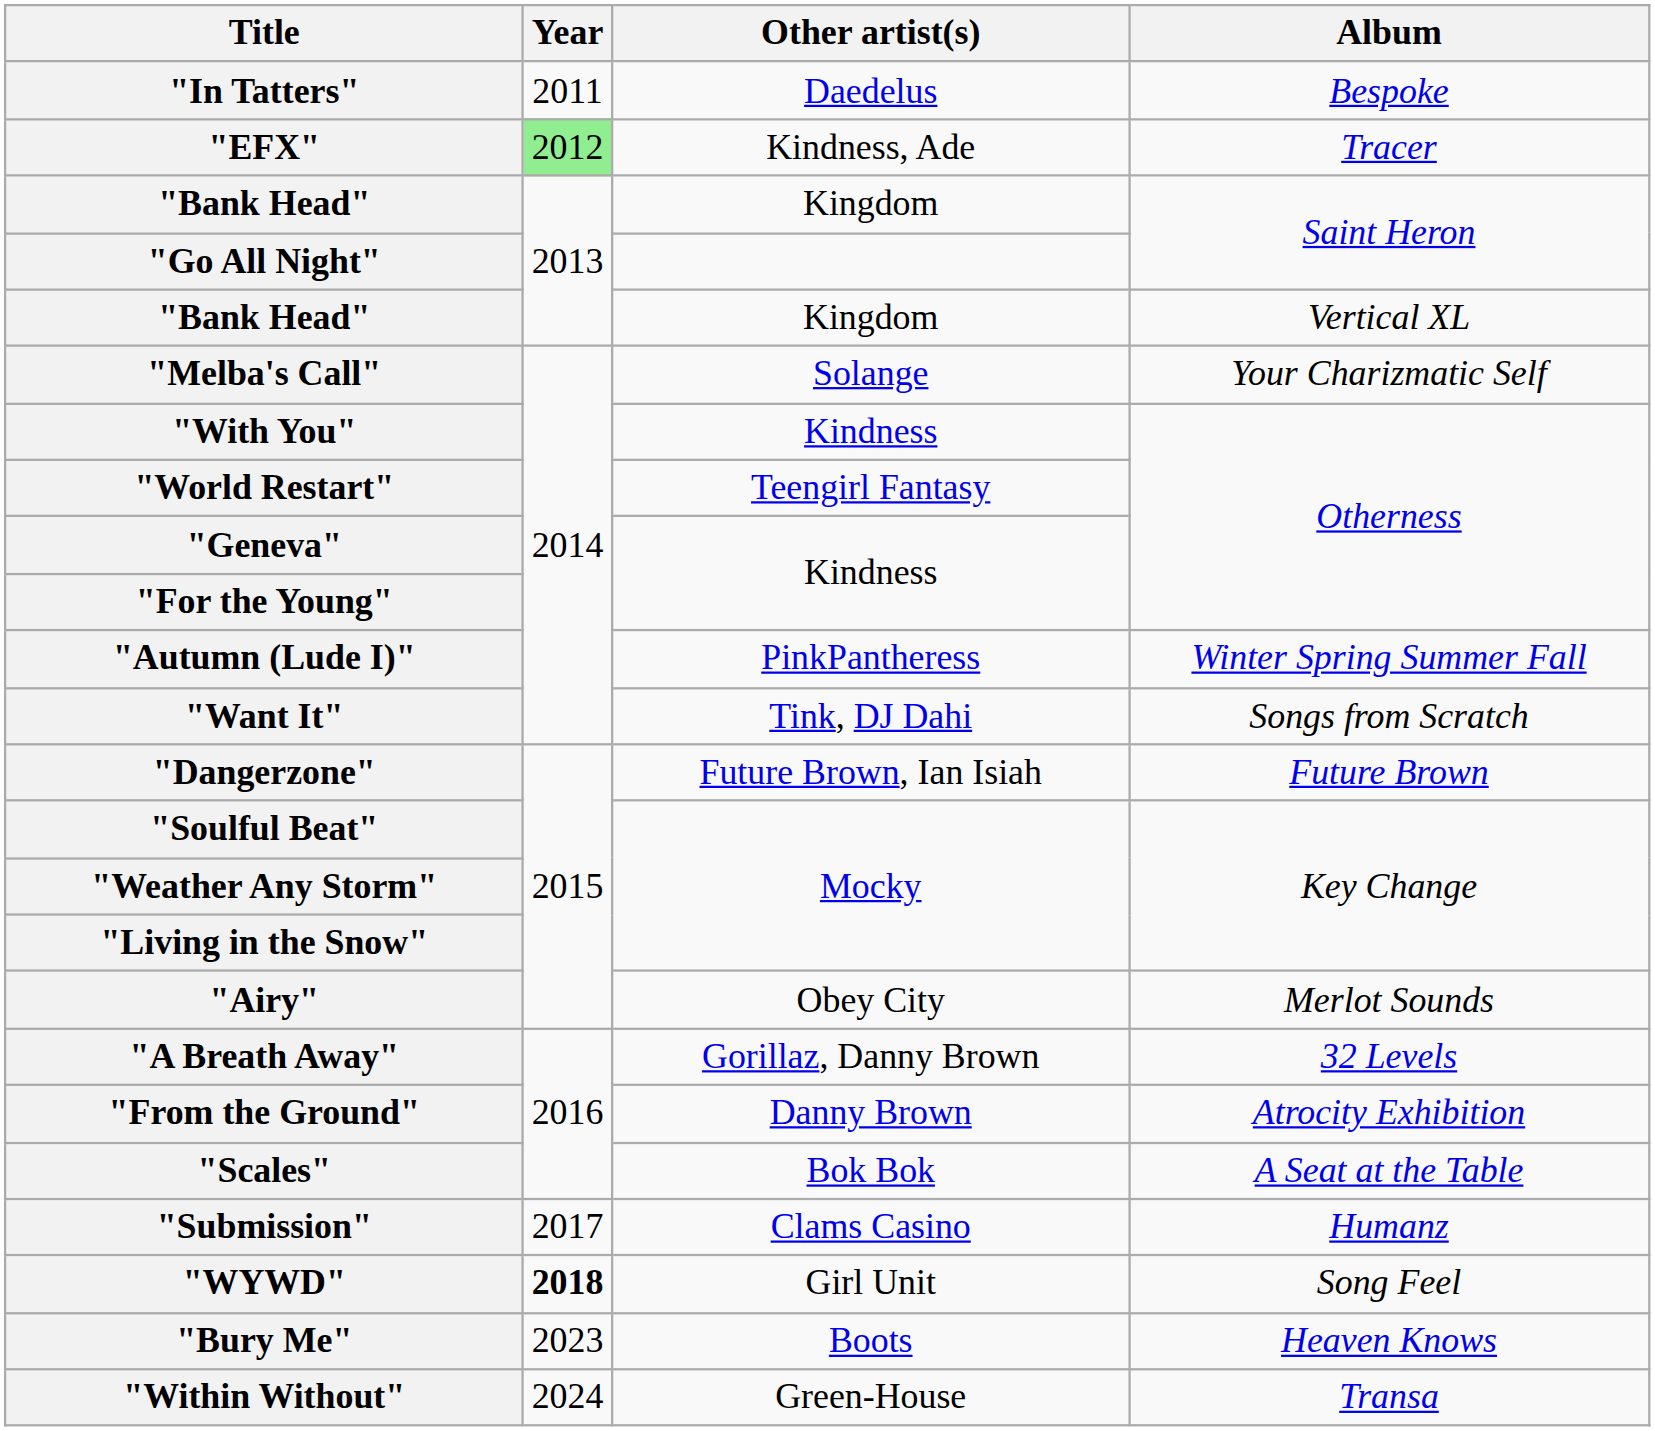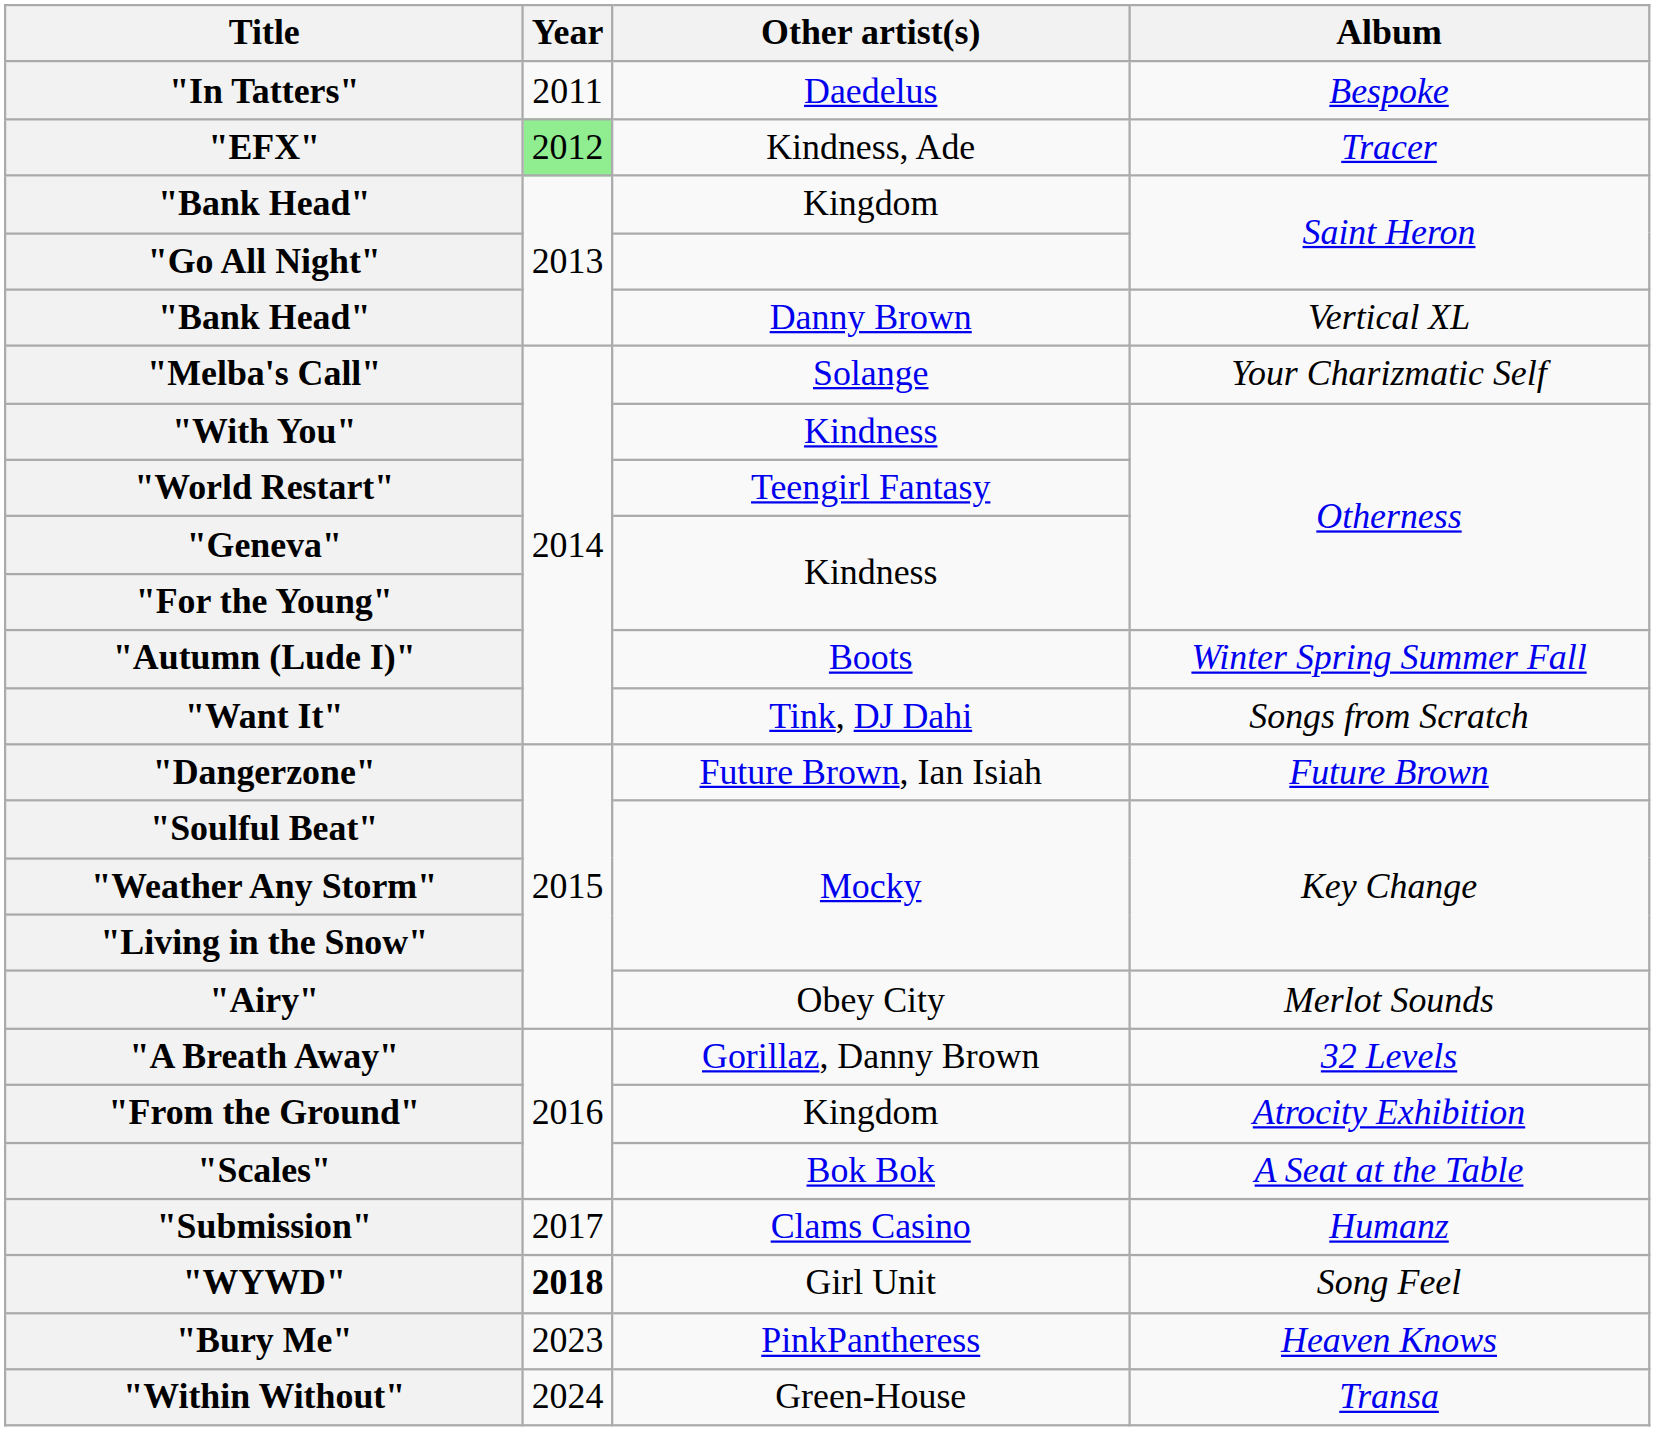"Bank Head" / Vertical XL | Other artist(s): Kingdom -> Danny Brown
"Autumn (Lude I)" | Other artist(s): PinkPantheress -> Boots
"From the Ground" | Other artist(s): Danny Brown -> Kingdom
"Bury Me" | Other artist(s): Boots -> PinkPantheress
